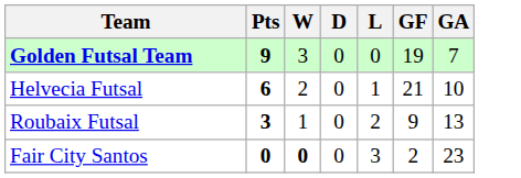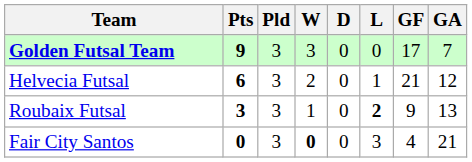+ column: Pld | 3 | 3 | 3 | 3
Golden Futsal Team | GF: 19 -> 17
Helvecia Futsal | GA: 10 -> 12
Roubaix Futsal | L: normal -> bold
Fair City Santos | GF: 2 -> 4
Fair City Santos | GA: 23 -> 21
